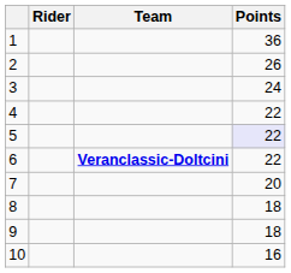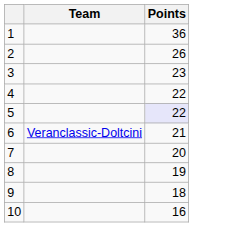- column: Rider
3 | Points: 24 -> 23
6 | Team: bold -> normal
6 | Points: 22 -> 21
8 | Points: 18 -> 19
